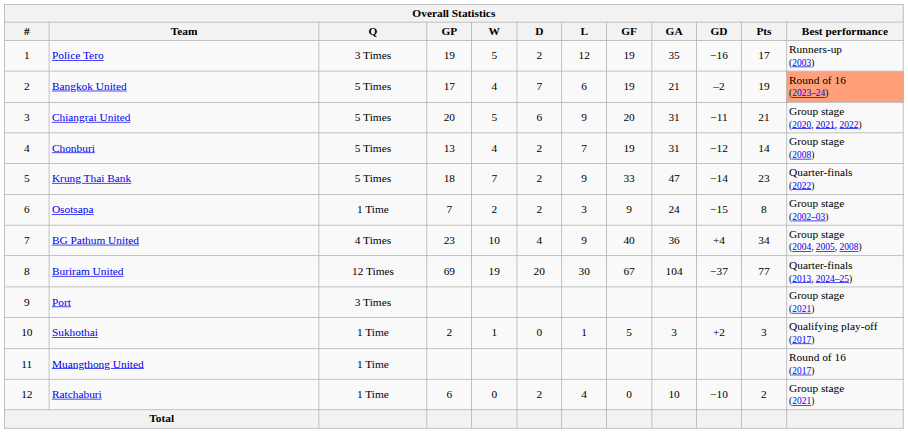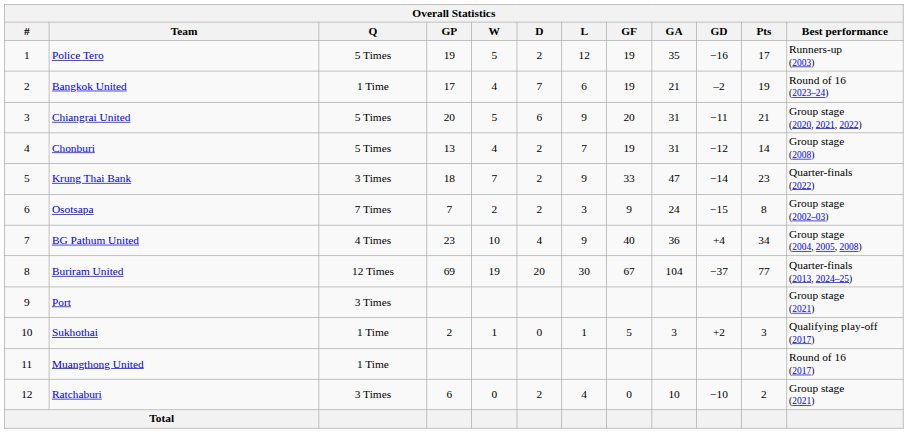Police Tero | Q: 3 Times -> 5 Times
Bangkok United | Q: 5 Times -> 1 Time
Bangkok United | Best performance: lightsalmon background -> no background
Krung Thai Bank | Q: 5 Times -> 3 Times
Osotsapa | Q: 1 Time -> 7 Times
Ratchaburi | Q: 1 Time -> 3 Times
